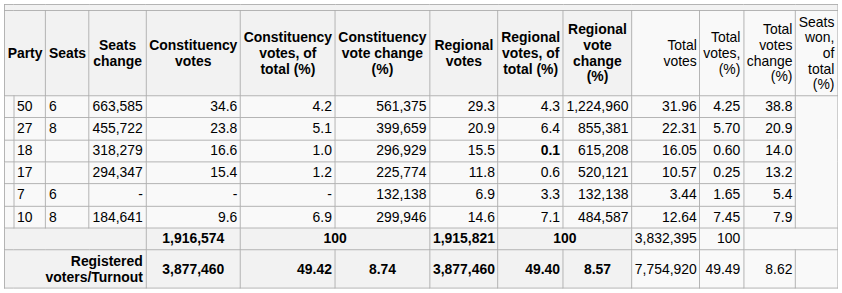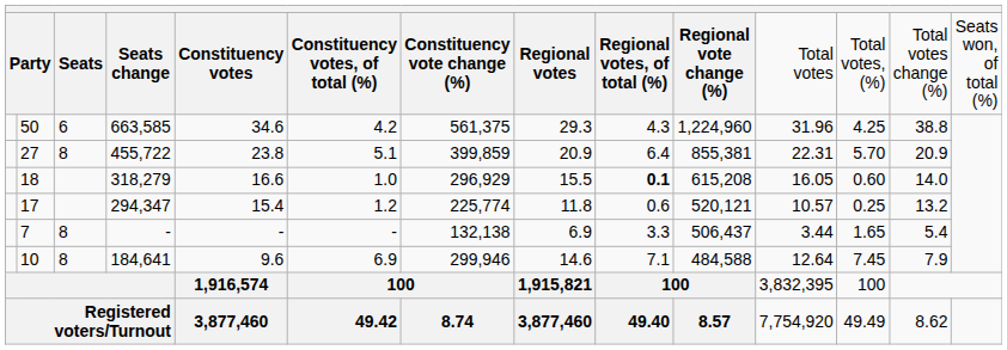27 | column 7: 399,659 -> 399,859
7 | column 3: 6 -> 8
7 | column 10: 132,138 -> 506,437
10 | column 10: 484,587 -> 484,588
